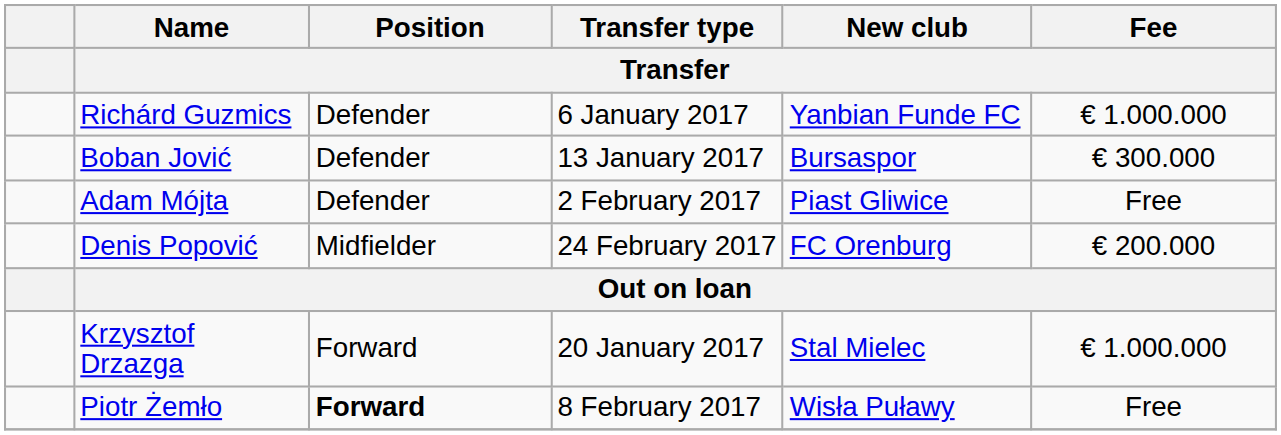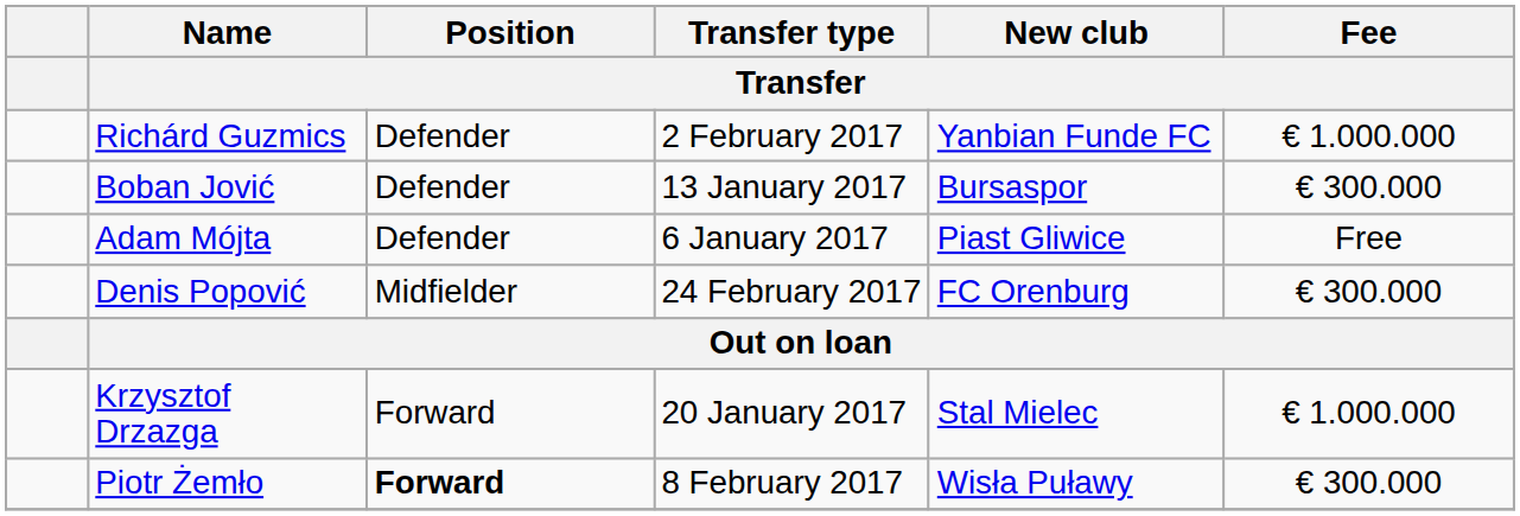Richárd Guzmics | Transfer type / Transfer: 6 January 2017 -> 2 February 2017
Adam Mójta | Transfer type / Transfer: 2 February 2017 -> 6 January 2017
Denis Popović | Fee / Transfer: € 200.000 -> € 300.000
Piotr Żemło | Fee / Transfer: Free -> € 300.000
